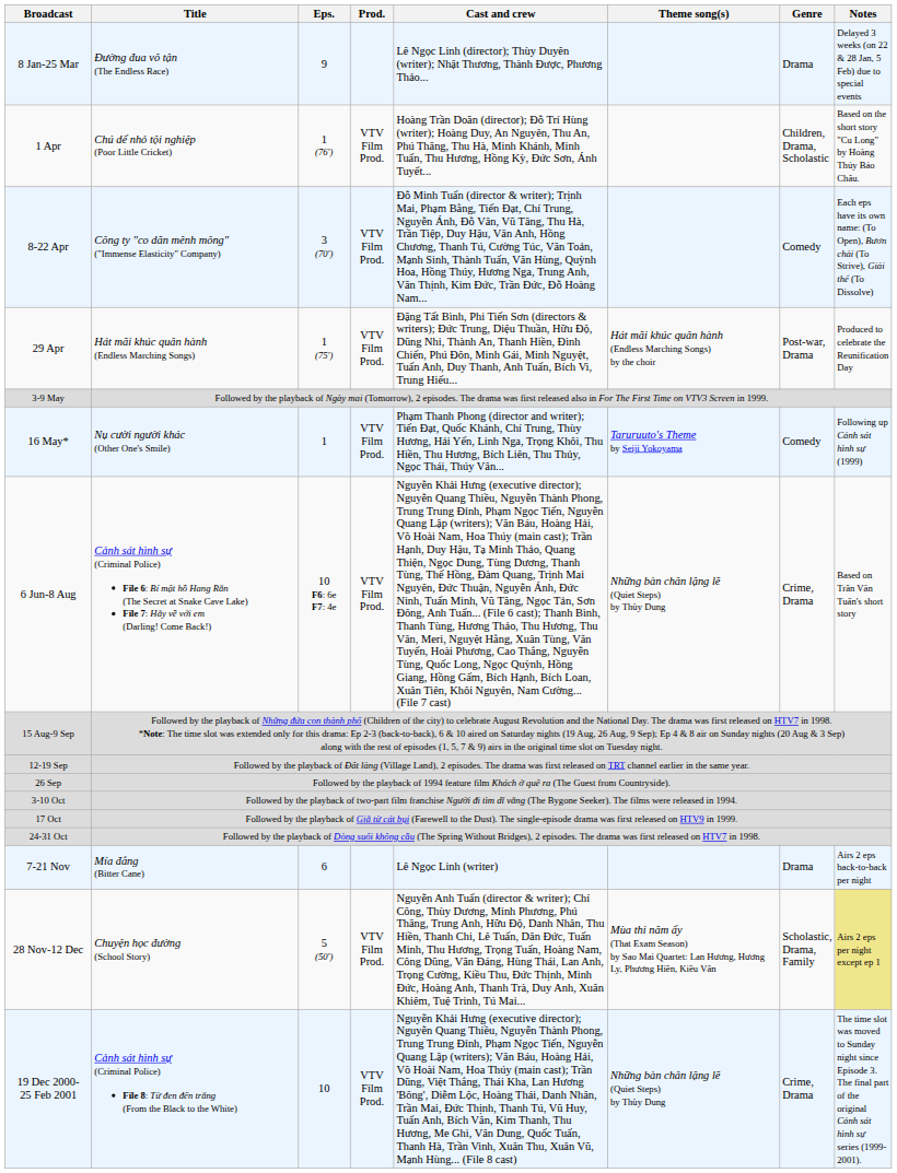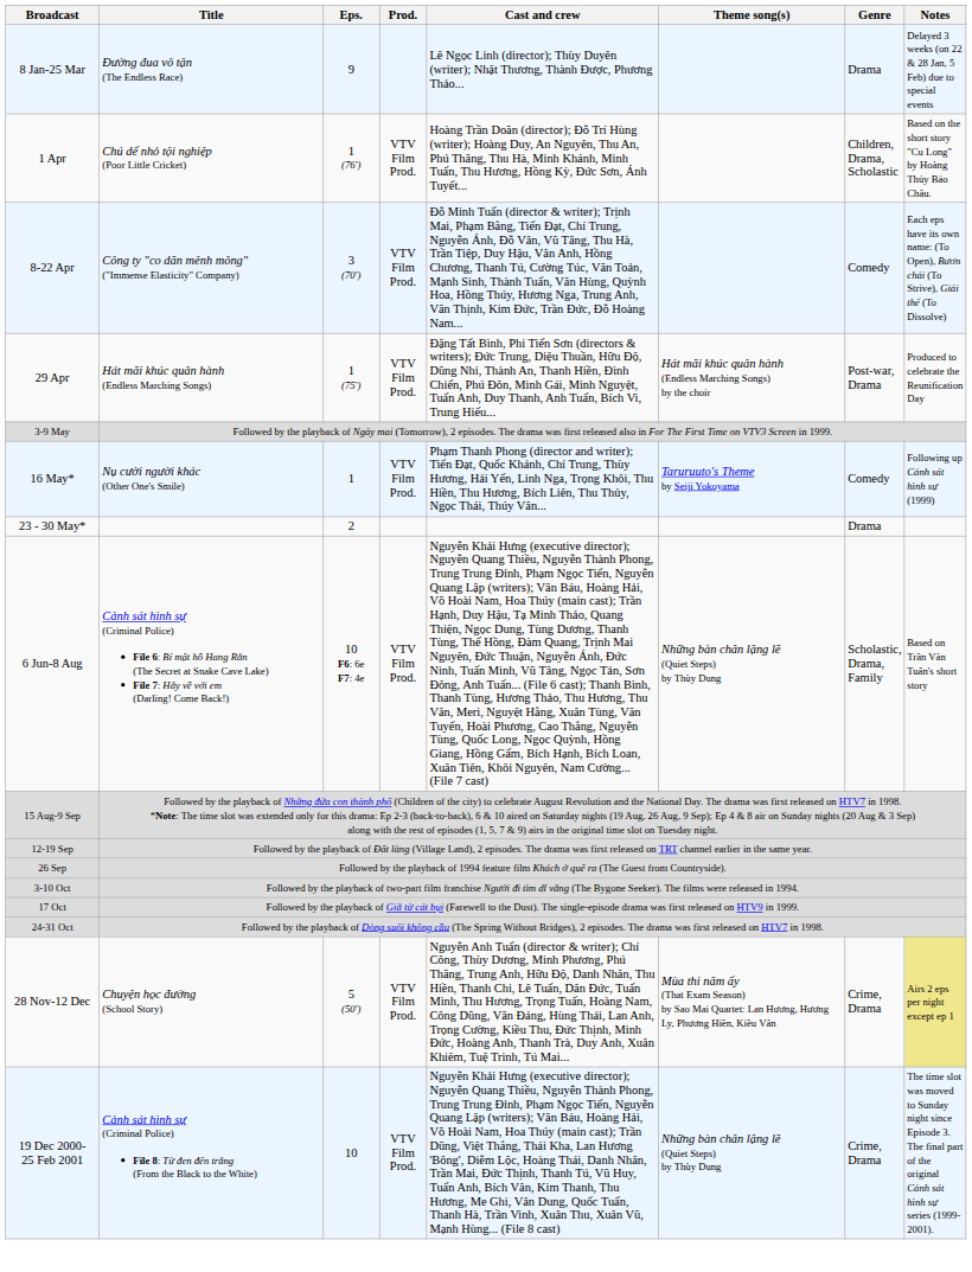+ row: 23 - 30 May* | 2 | Drama
6 Jun-8 Aug | Genre: Crime, Drama -> Scholastic, Drama, Family
- row: 7-21 Nov | Mía đắng (Bitter Cane) | 6 | Lê Ngọc Linh (writer) | Drama | Airs 2 eps back-to-back per night
28 Nov-12 Dec | Genre: Scholastic, Drama, Family -> Crime, Drama
